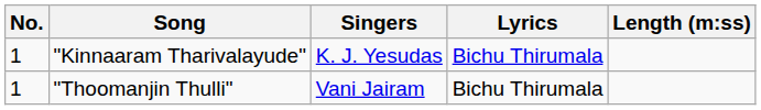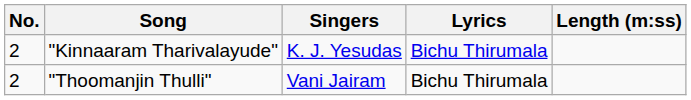"Kinnaaram Tharivalayude" | No.: 1 -> 2
"Thoomanjin Thulli" | No.: 1 -> 2
